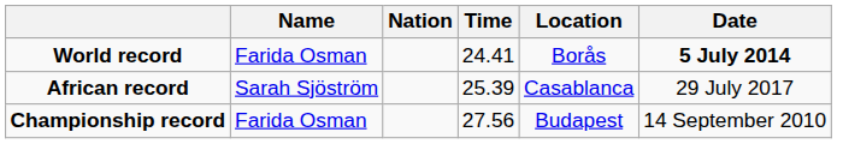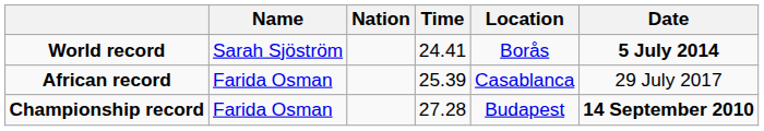World record | Name: Farida Osman -> Sarah Sjöström
African record | Name: Sarah Sjöström -> Farida Osman
Championship record | Time: 27.56 -> 27.28
Championship record | Date: normal -> bold
